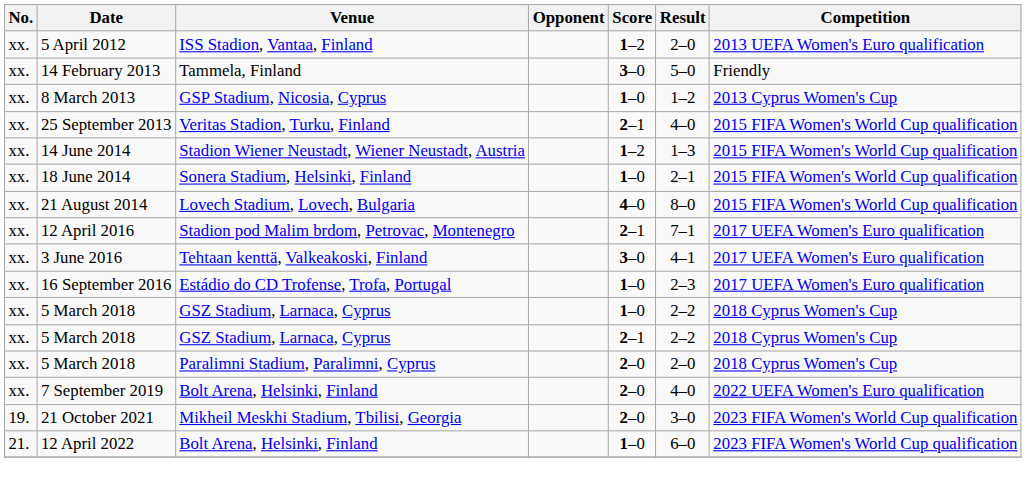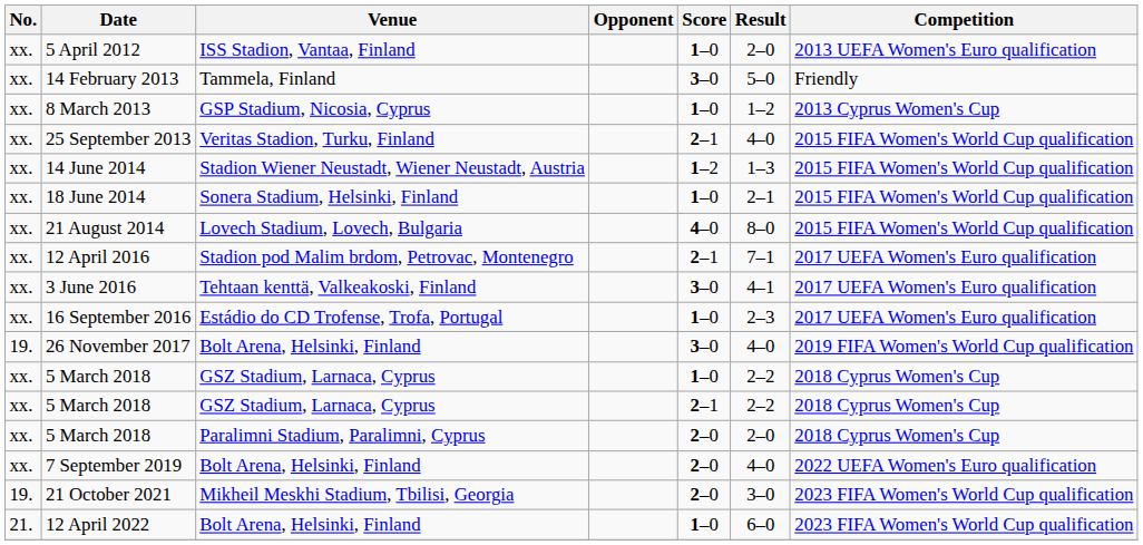5 April 2012 | Score: 1–2 -> 1–0
+ row: 19. | 26 November 2017 | Bolt Arena, Helsinki, Finland | 3–0 | 4–0 | 2019 FIFA Women's World Cup qualification
